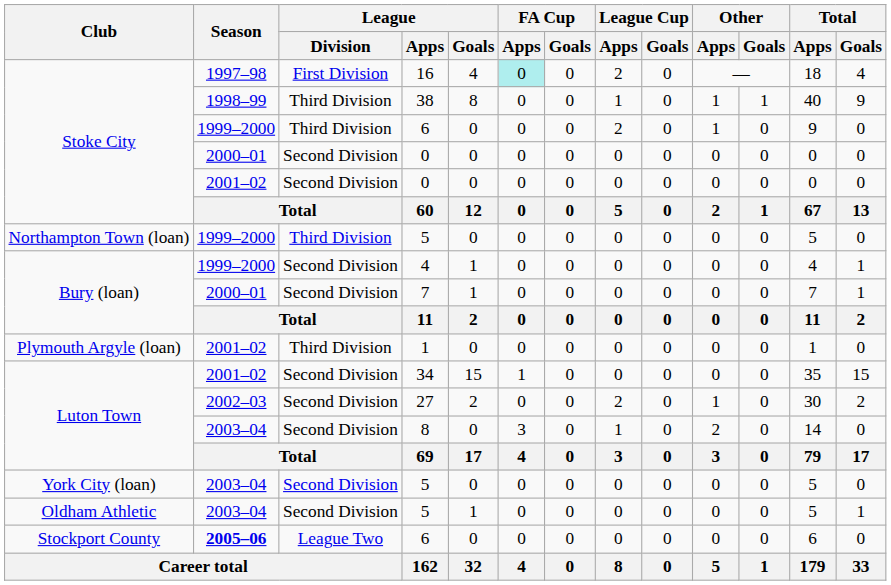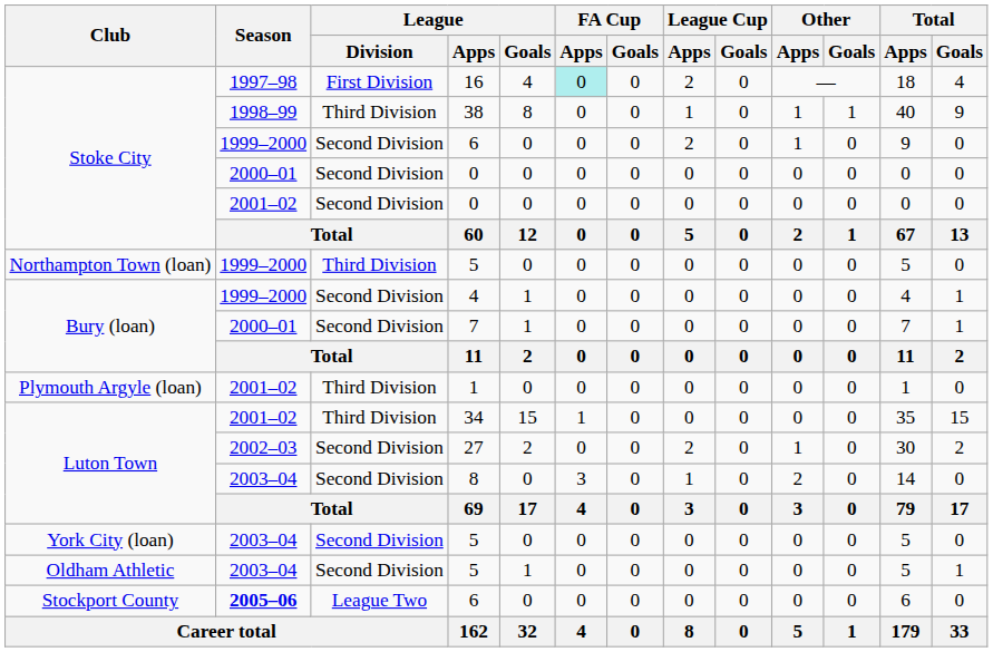Stoke City / 6 | League / Division: Third Division -> Second Division
34 | League / Division: Second Division -> Third Division
